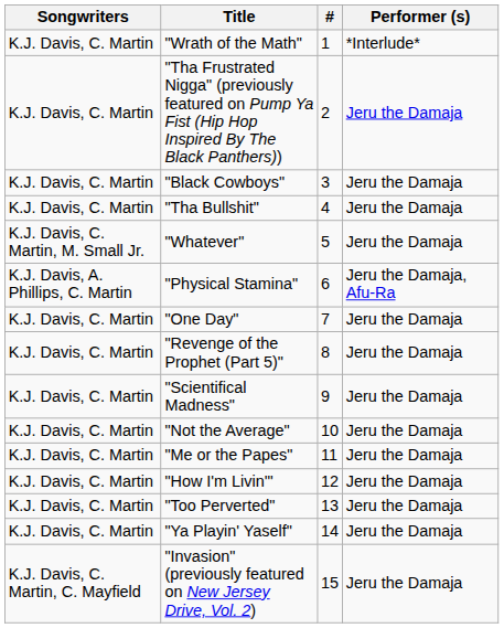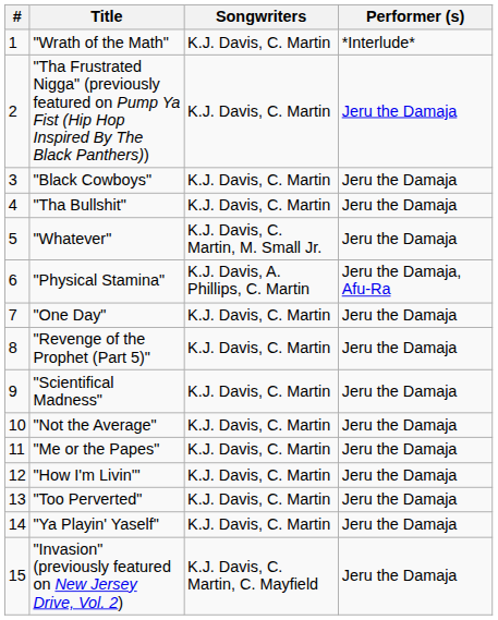columns swapped: # <-> Songwriters
